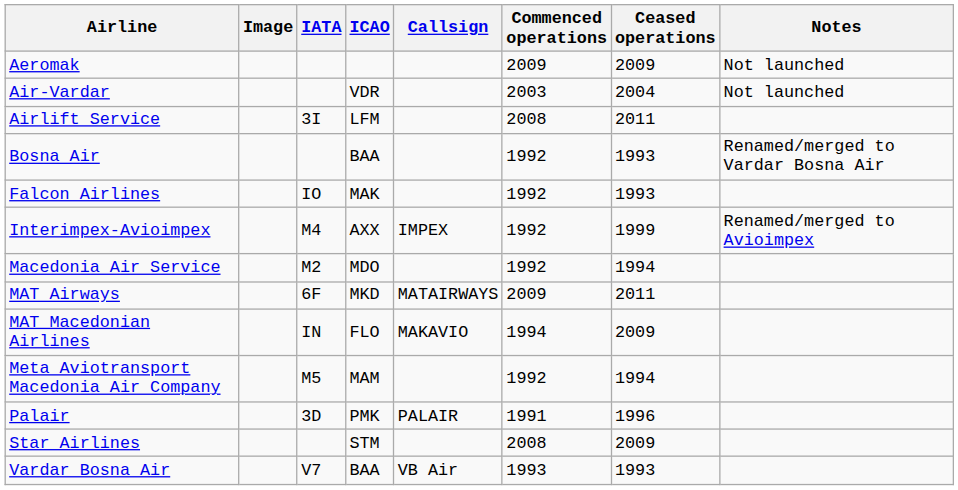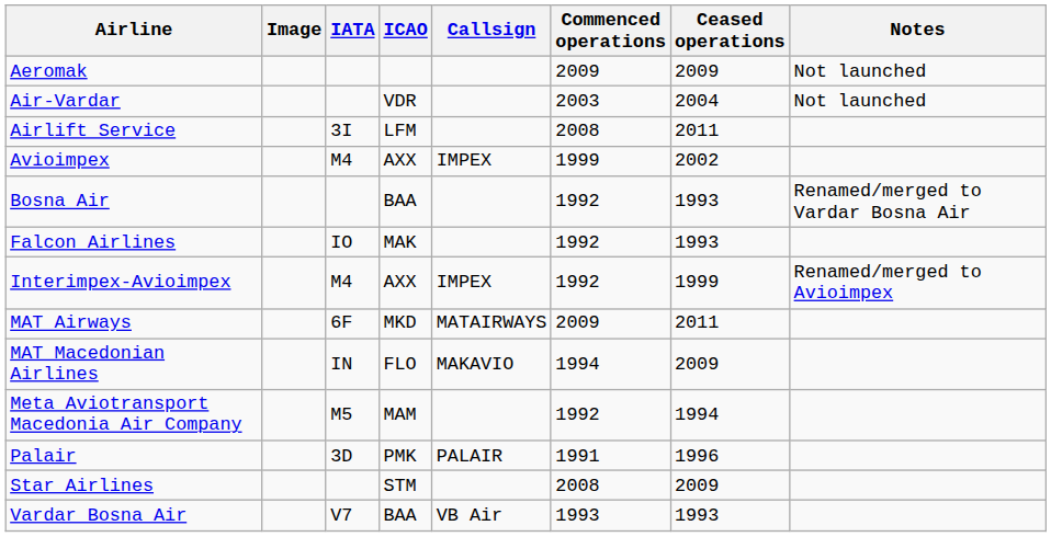+ row: Avioimpex | M4 | AXX | IMPEX | 1999 | 2002
- row: Macedonia Air Service | M2 | MDO | 1992 | 1994
